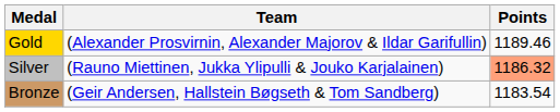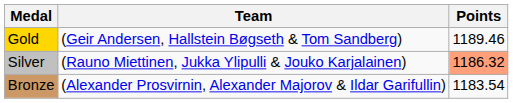Gold | Team: (Alexander Prosvirnin, Alexander Majorov & Ildar Garifullin) -> (Geir Andersen, Hallstein Bøgseth & Tom Sandberg)
Bronze | Team: (Geir Andersen, Hallstein Bøgseth & Tom Sandberg) -> (Alexander Prosvirnin, Alexander Majorov & Ildar Garifullin)
